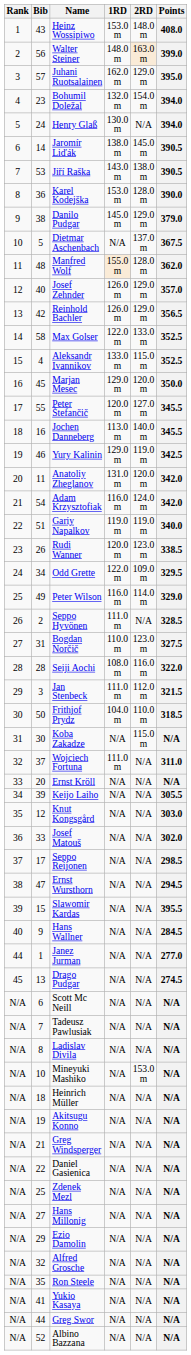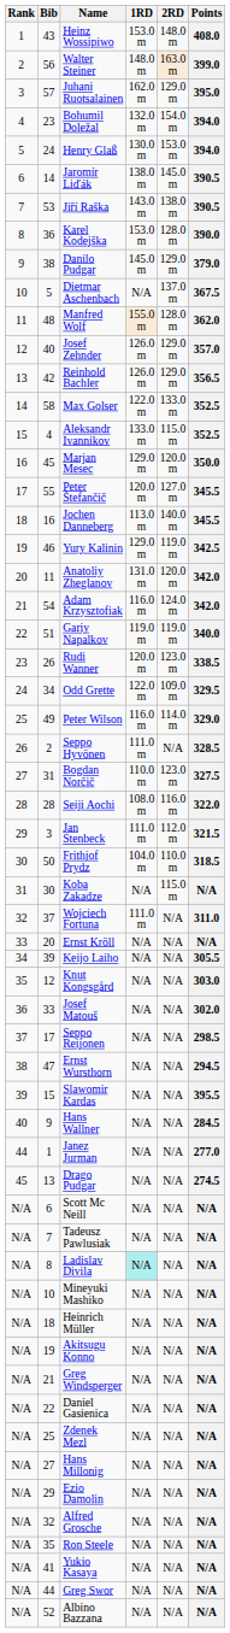Henry Glaß | 2RD: N/A -> 153.0 m
Ladislav Divila | 1RD: no background -> paleturquoise background
Mineyuki Mashiko | 2RD: 153.0 m -> N/A
